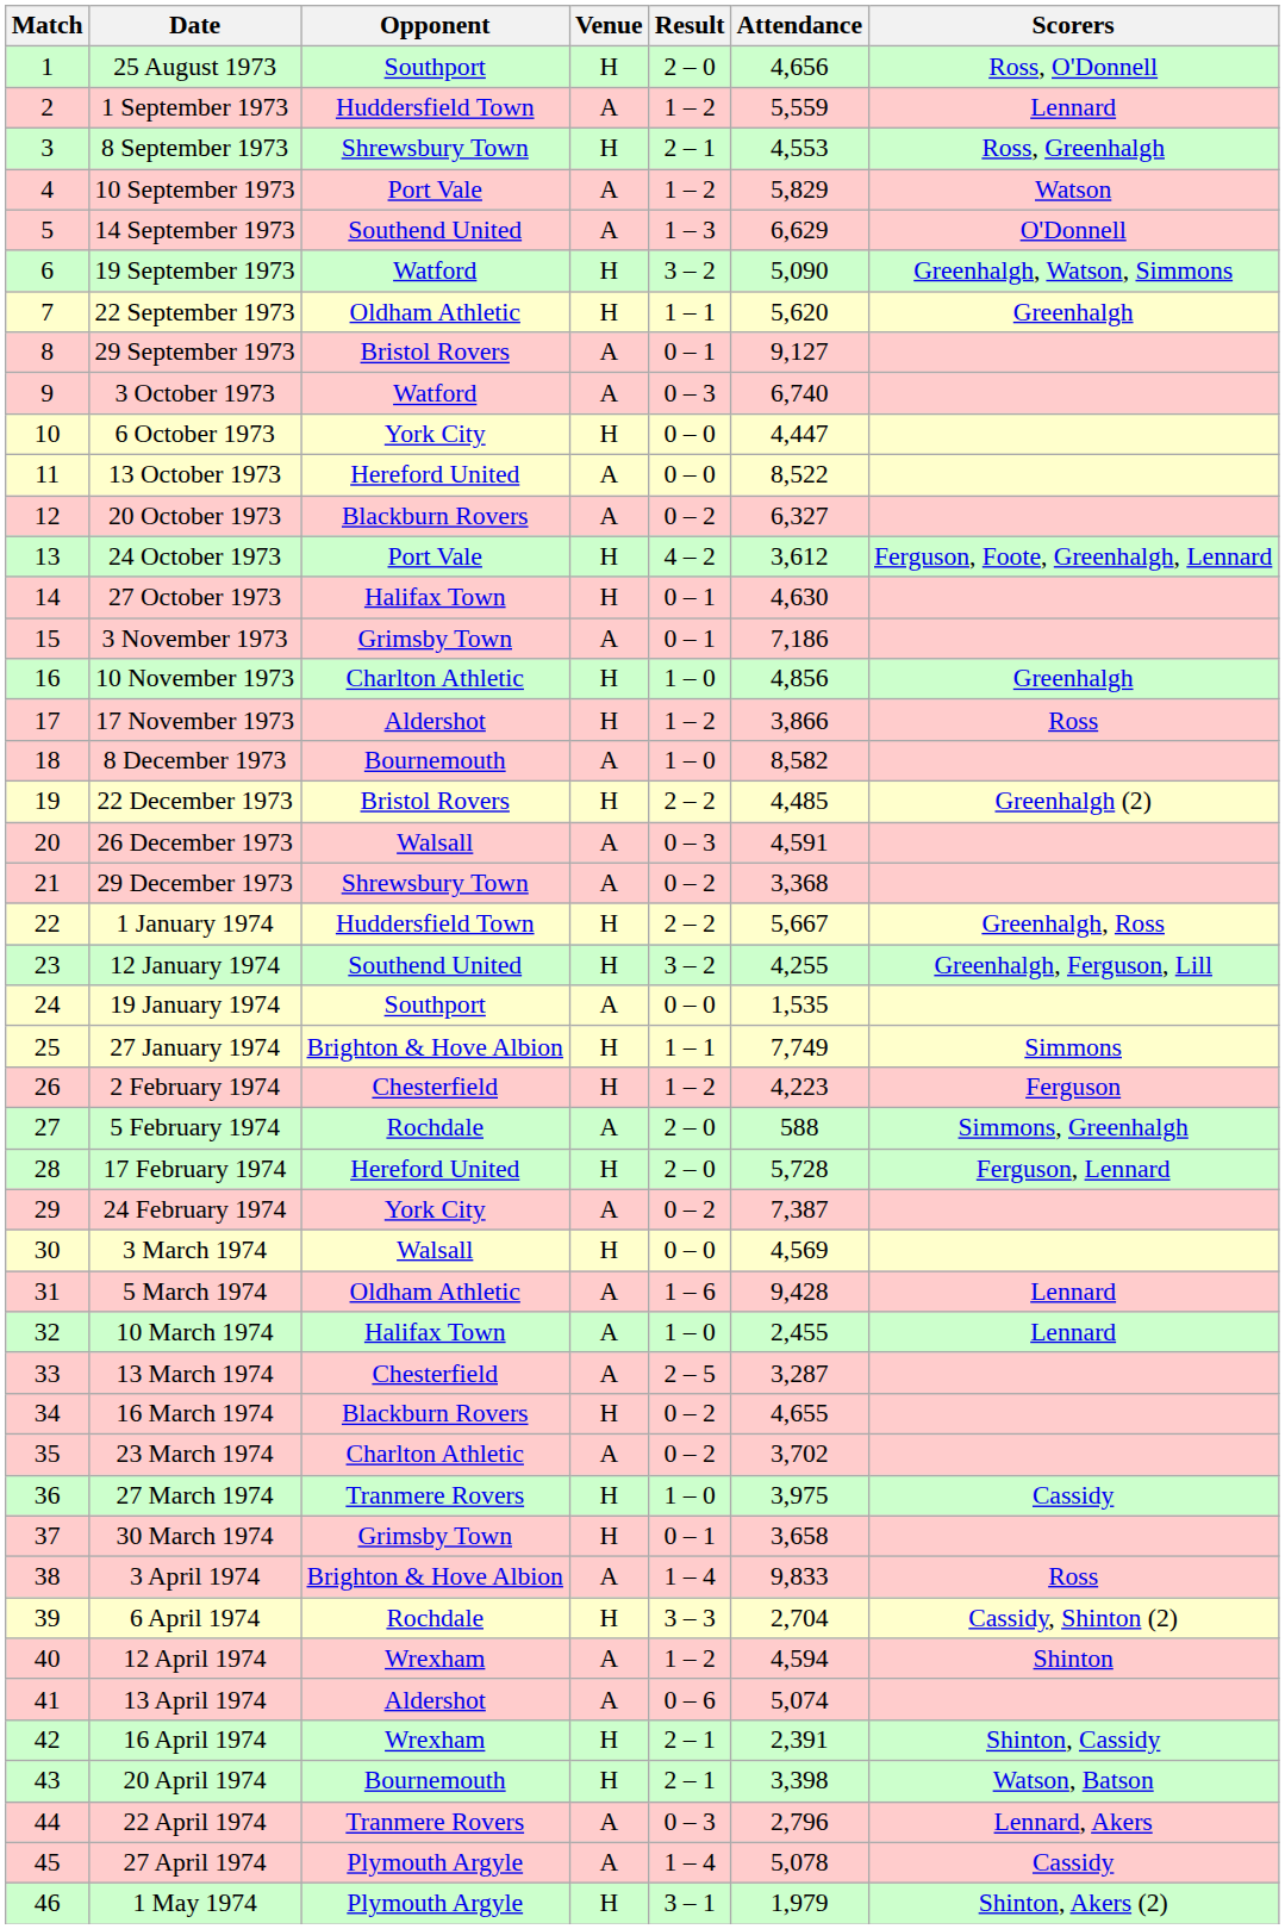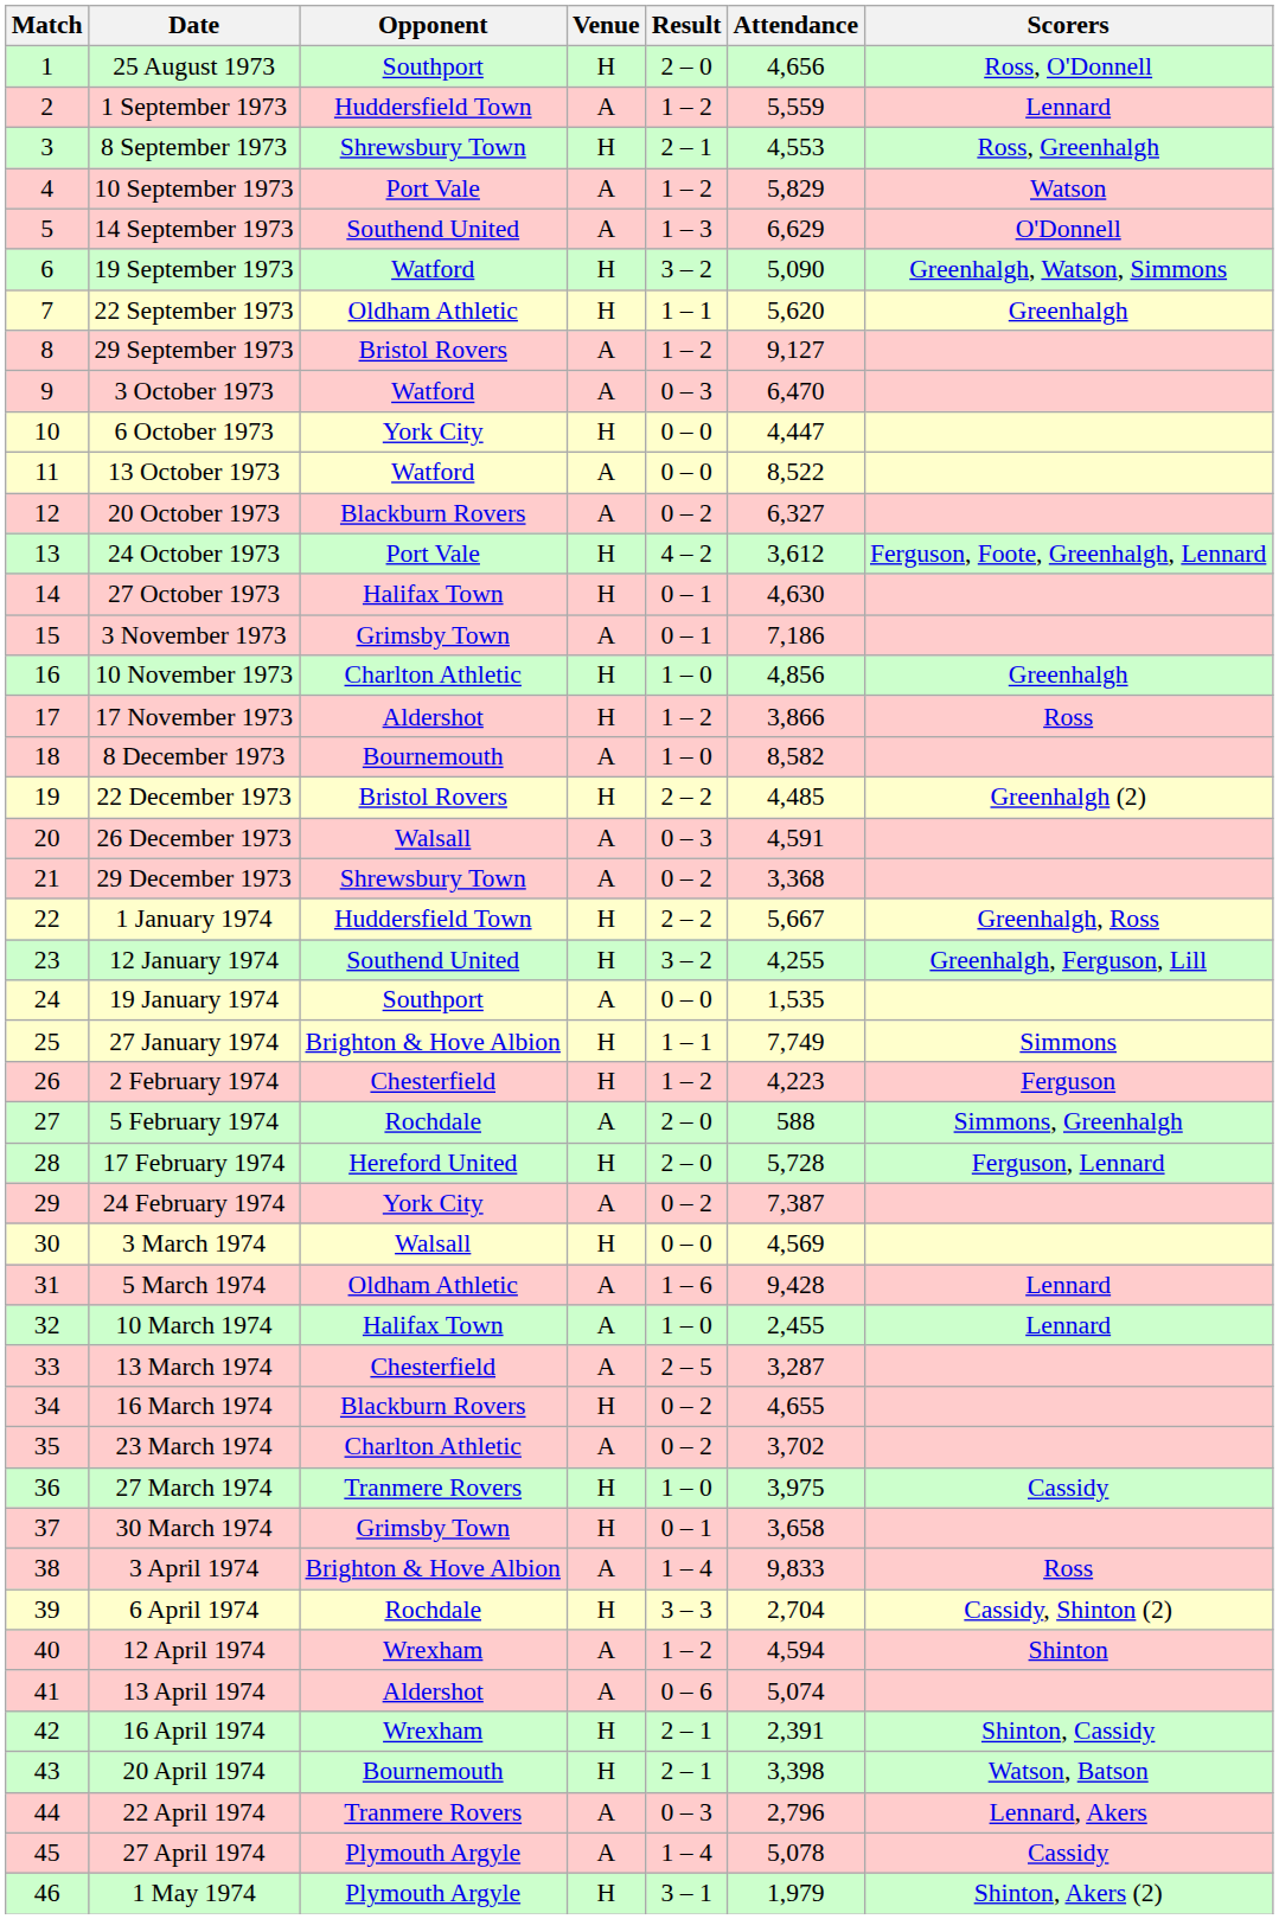29 September 1973 | Result: 0 – 1 -> 1 – 2
3 October 1973 | Attendance: 6,740 -> 6,470
13 October 1973 | Opponent: Hereford United -> Watford
